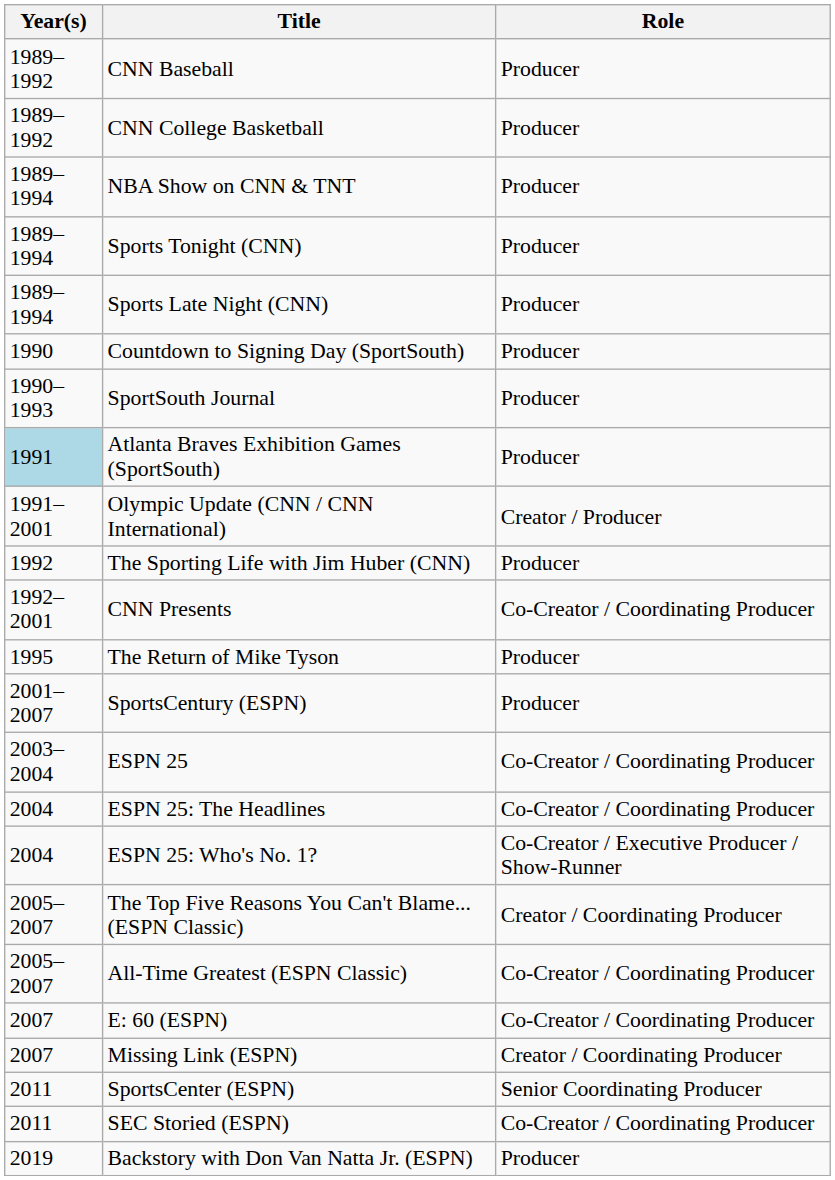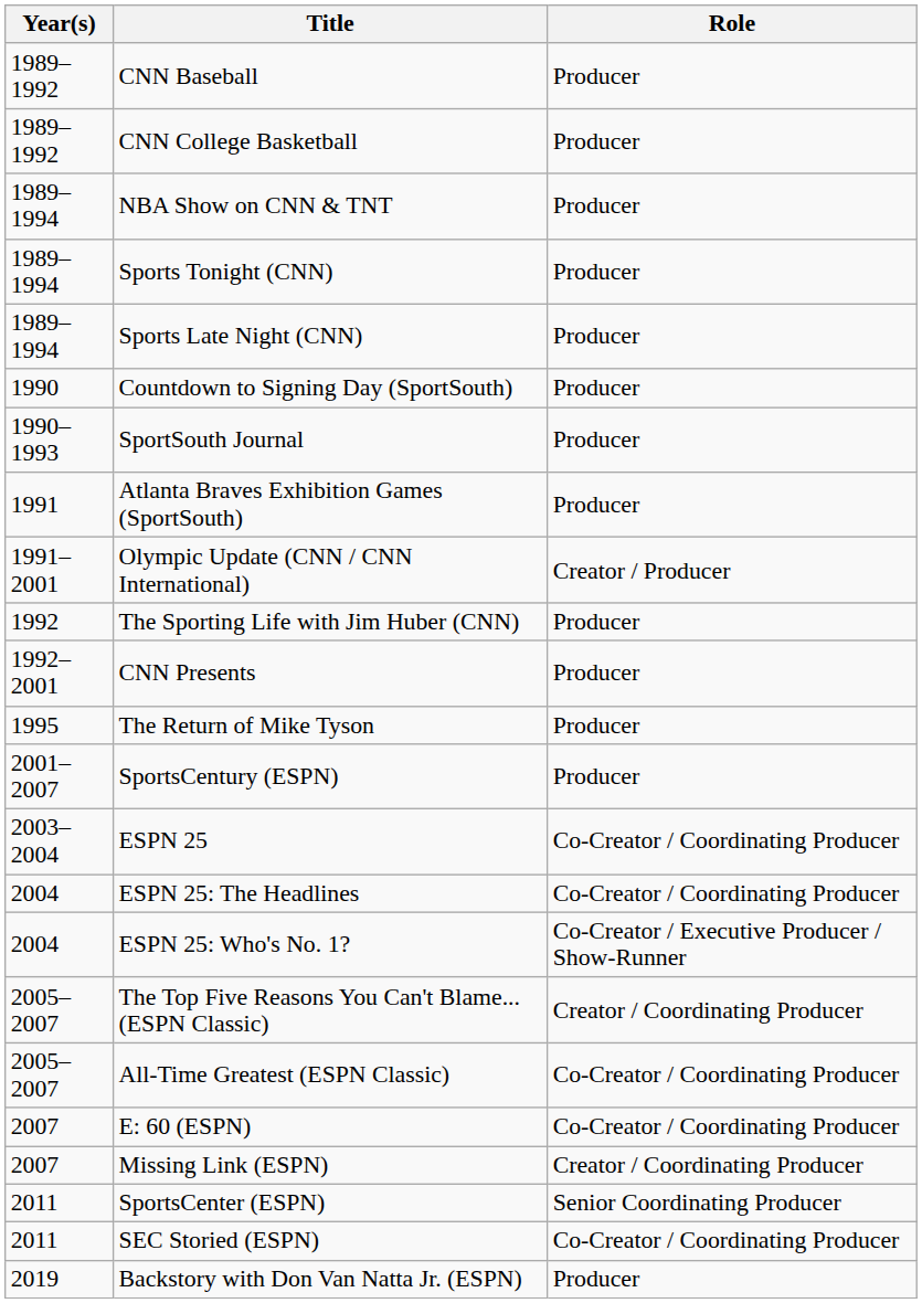Atlanta Braves Exhibition Games (SportSouth) | Year(s): lightblue background -> no background
CNN Presents | Role: Co-Creator / Coordinating Producer -> Producer
